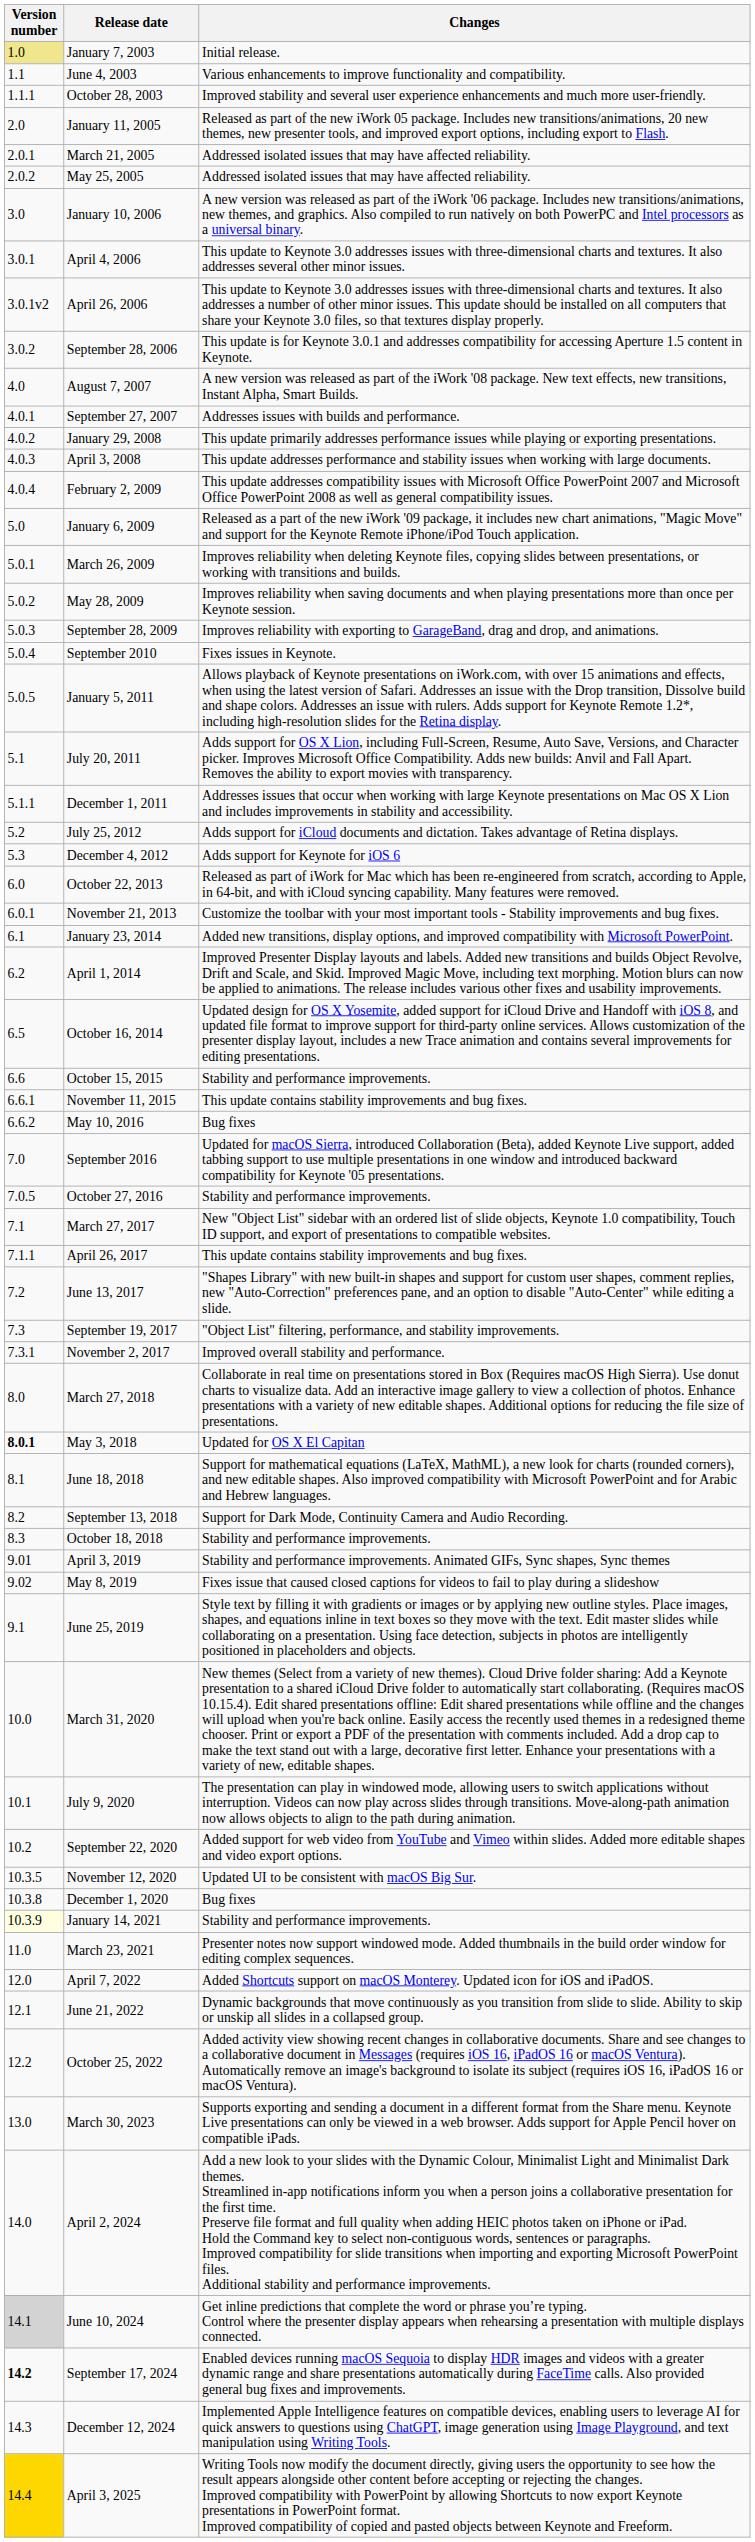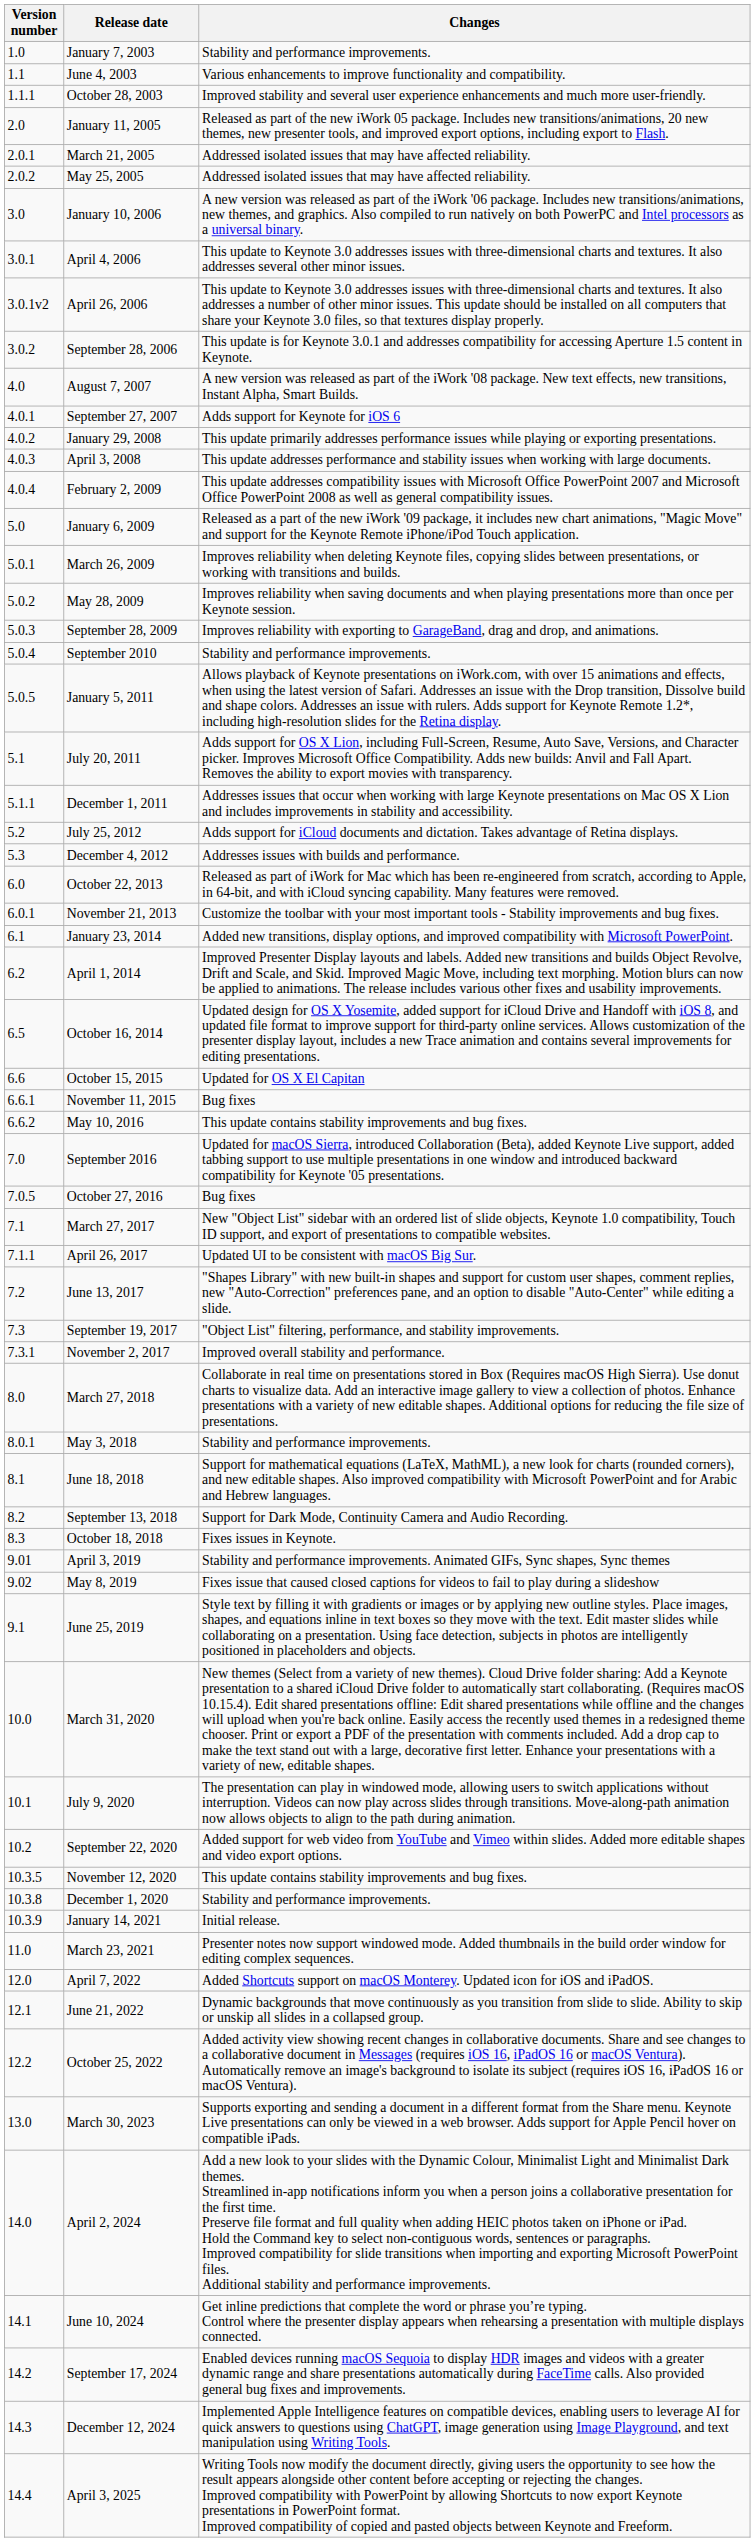January 7, 2003 | Version number: khaki background -> no background
January 7, 2003 | Changes: Initial release. -> Stability and performance improvements.
September 27, 2007 | Changes: Addresses issues with builds and performance. -> Adds support for Keynote for iOS 6
September 2010 | Changes: Fixes issues in Keynote. -> Stability and performance improvements.
December 4, 2012 | Changes: Adds support for Keynote for iOS 6 -> Addresses issues with builds and performance.
October 15, 2015 | Changes: Stability and performance improvements. -> Updated for OS X El Capitan
November 11, 2015 | Changes: This update contains stability improvements and bug fixes. -> Bug fixes
May 10, 2016 | Changes: Bug fixes -> This update contains stability improvements and bug fixes.
October 27, 2016 | Changes: Stability and performance improvements. -> Bug fixes
April 26, 2017 | Changes: This update contains stability improvements and bug fixes. -> Updated UI to be consistent with macOS Big Sur.
May 3, 2018 | Version number: bold -> normal
May 3, 2018 | Changes: Updated for OS X El Capitan -> Stability and performance improvements.
October 18, 2018 | Changes: Stability and performance improvements. -> Fixes issues in Keynote.
November 12, 2020 | Changes: Updated UI to be consistent with macOS Big Sur. -> This update contains stability improvements and bug fixes.
December 1, 2020 | Changes: Bug fixes -> Stability and performance improvements.
January 14, 2021 | Version number: lightyellow background -> no background
January 14, 2021 | Changes: Stability and performance improvements. -> Initial release.
June 10, 2024 | Version number: lightgrey background -> no background
September 17, 2024 | Version number: bold -> normal
April 3, 2025 | Version number: gold background -> no background
